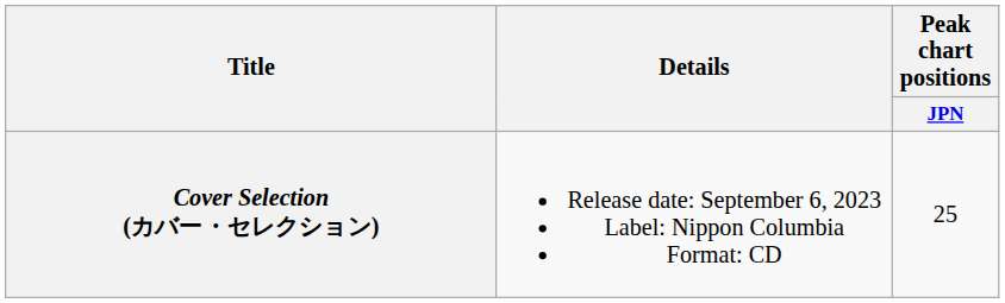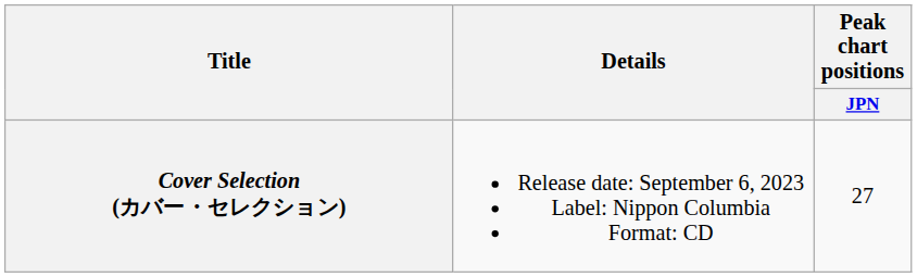Cover Selection (カバー・セレクション) | Peak chart positions / JPN: 25 -> 27
